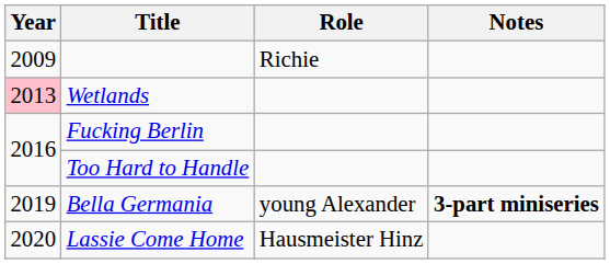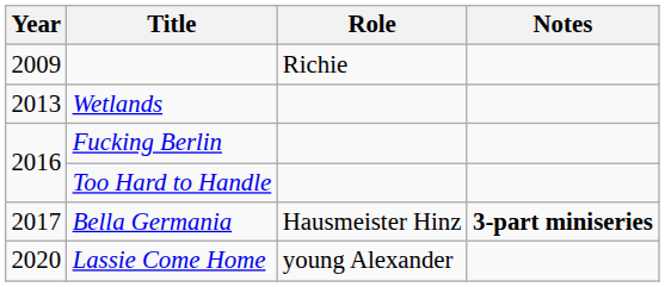Wetlands | Year: pink background -> no background
Bella Germania | Year: 2019 -> 2017
Bella Germania | Role: young Alexander -> Hausmeister Hinz
Lassie Come Home | Role: Hausmeister Hinz -> young Alexander
